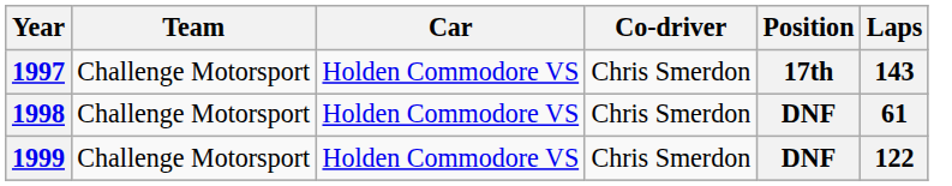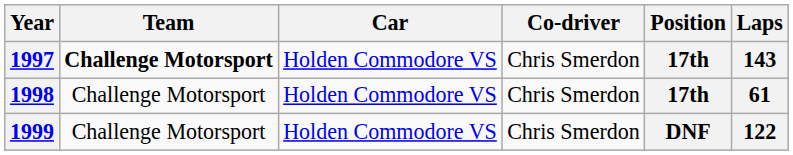1997 | Team: normal -> bold
1998 | Position: DNF -> 17th
